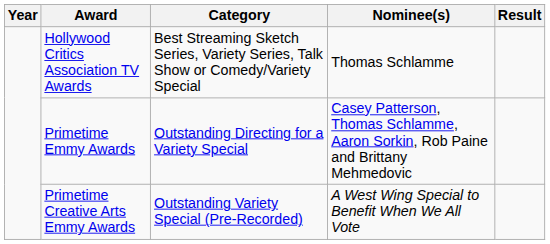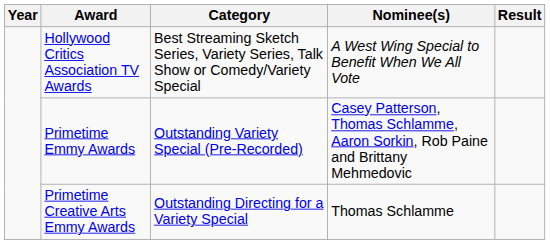Hollywood Critics Association TV Awards | Nominee(s): Thomas Schlamme -> A West Wing Special to Benefit When We All Vote
Primetime Emmy Awards | Category: Outstanding Directing for a Variety Special -> Outstanding Variety Special (Pre-Recorded)
Primetime Creative Arts Emmy Awards | Category: Outstanding Variety Special (Pre-Recorded) -> Outstanding Directing for a Variety Special
Primetime Creative Arts Emmy Awards | Nominee(s): A West Wing Special to Benefit When We All Vote -> Thomas Schlamme
